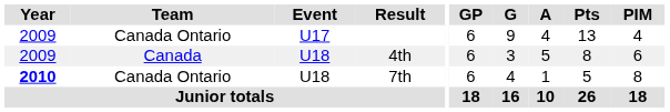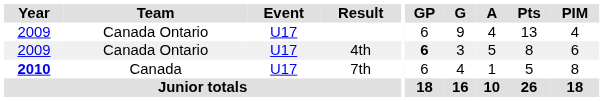4th | Team: Canada -> Canada Ontario
4th | Event: U18 -> U17
4th | GP: normal -> bold
7th | Team: Canada Ontario -> Canada
7th | Event: U18 -> U17
